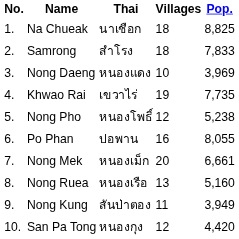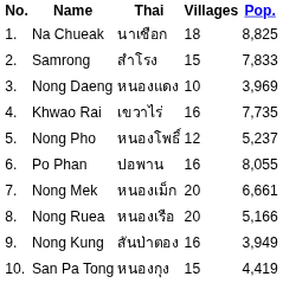Samrong | Villages: 18 -> 15
Khwao Rai | Villages: 19 -> 16
Nong Pho | Pop.: 5,238 -> 5,237
Nong Ruea | Villages: 13 -> 20
Nong Ruea | Pop.: 5,160 -> 5,166
Nong Kung | Villages: 11 -> 16
San Pa Tong | Villages: 12 -> 15
San Pa Tong | Pop.: 4,420 -> 4,419
